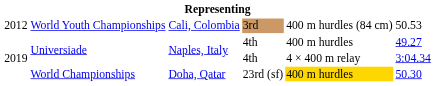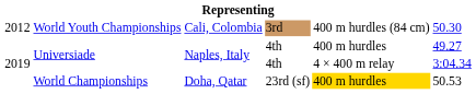World Youth Championships | column 6: 50.53 -> 50.30
World Championships | column 6: 50.30 -> 50.53
